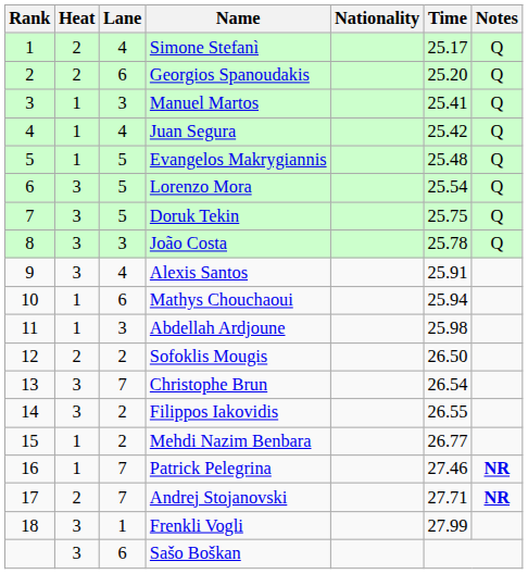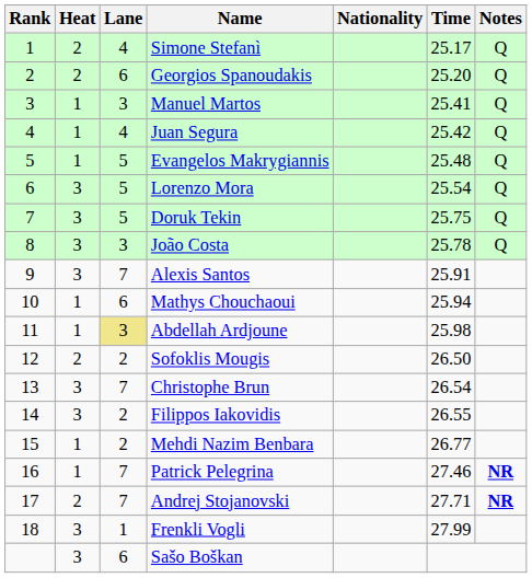Alexis Santos | Lane: 4 -> 7
Abdellah Ardjoune | Lane: no background -> khaki background
